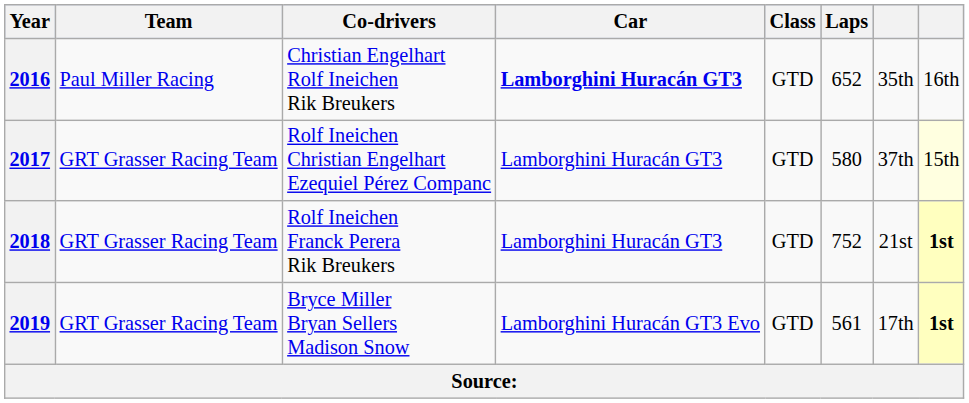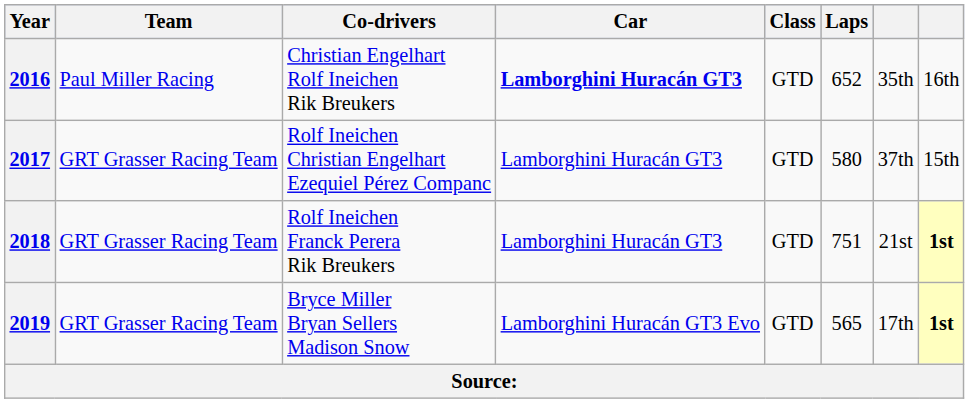2017 | column 8: lightyellow background -> no background
2018 | Laps: 752 -> 751
2019 | Laps: 561 -> 565
